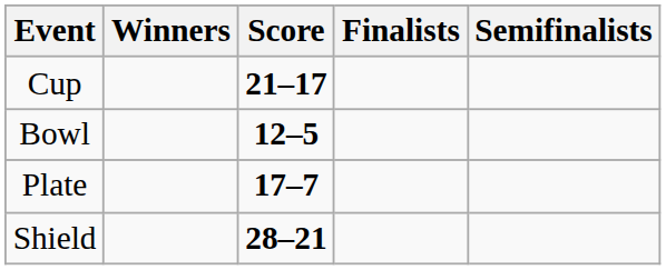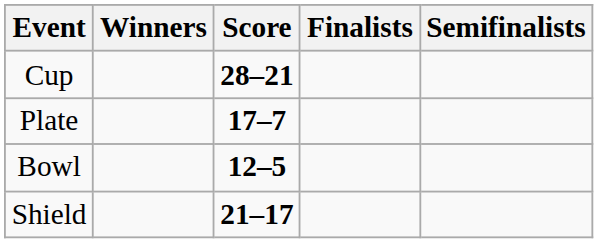Cup | Score: 21–17 -> 28–21
rows swapped: Plate <-> Bowl
Shield | Score: 28–21 -> 21–17
